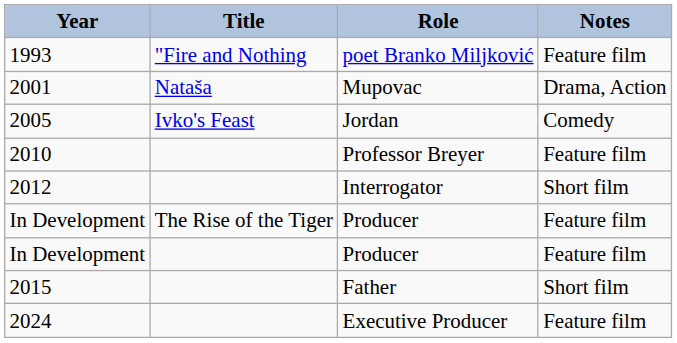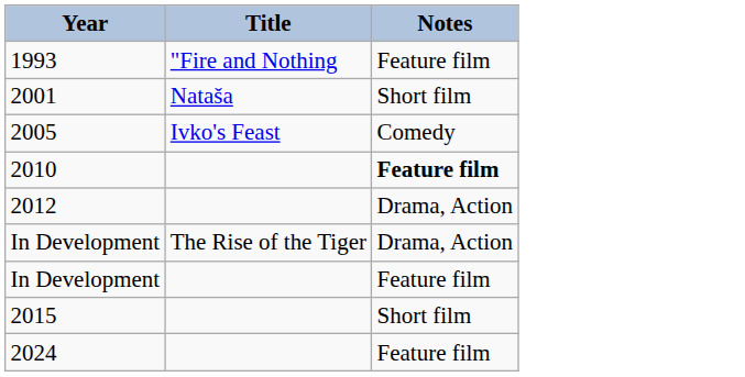- column: Role | poet Branko Miljković | Mupovac | Jordan | Professor Breyer | Interrogator | Producer | Producer | Father | Executive Producer
2001 | Notes: Drama, Action -> Short film
2010 | Notes: normal -> bold
2012 | Notes: Short film -> Drama, Action
In Development / The Rise of the Tiger | Notes: Feature film -> Drama, Action
